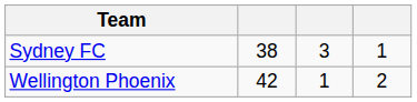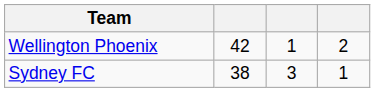rows swapped: Wellington Phoenix <-> Sydney FC
